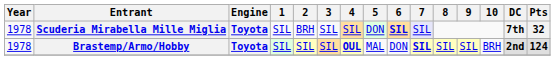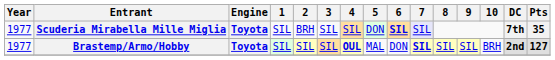Scuderia Mirabella Mille Miglia | Year: 1978 -> 1977
Scuderia Mirabella Mille Miglia | Pts: 32 -> 35
Brastemp/Armo/Hobby | Year: 1978 -> 1977
Brastemp/Armo/Hobby | Pts: 124 -> 127
